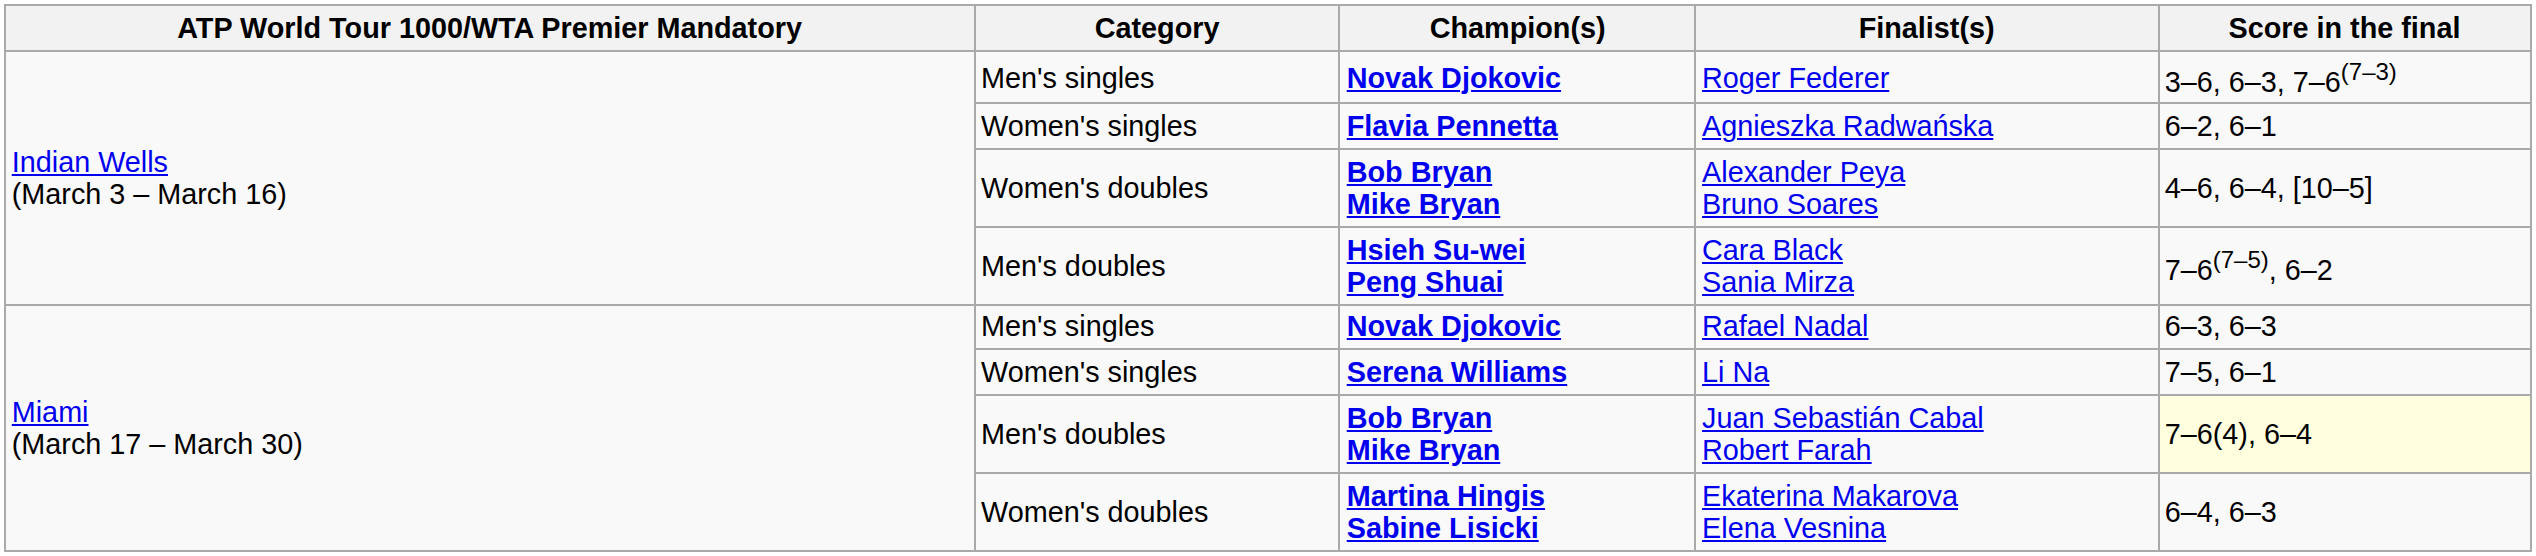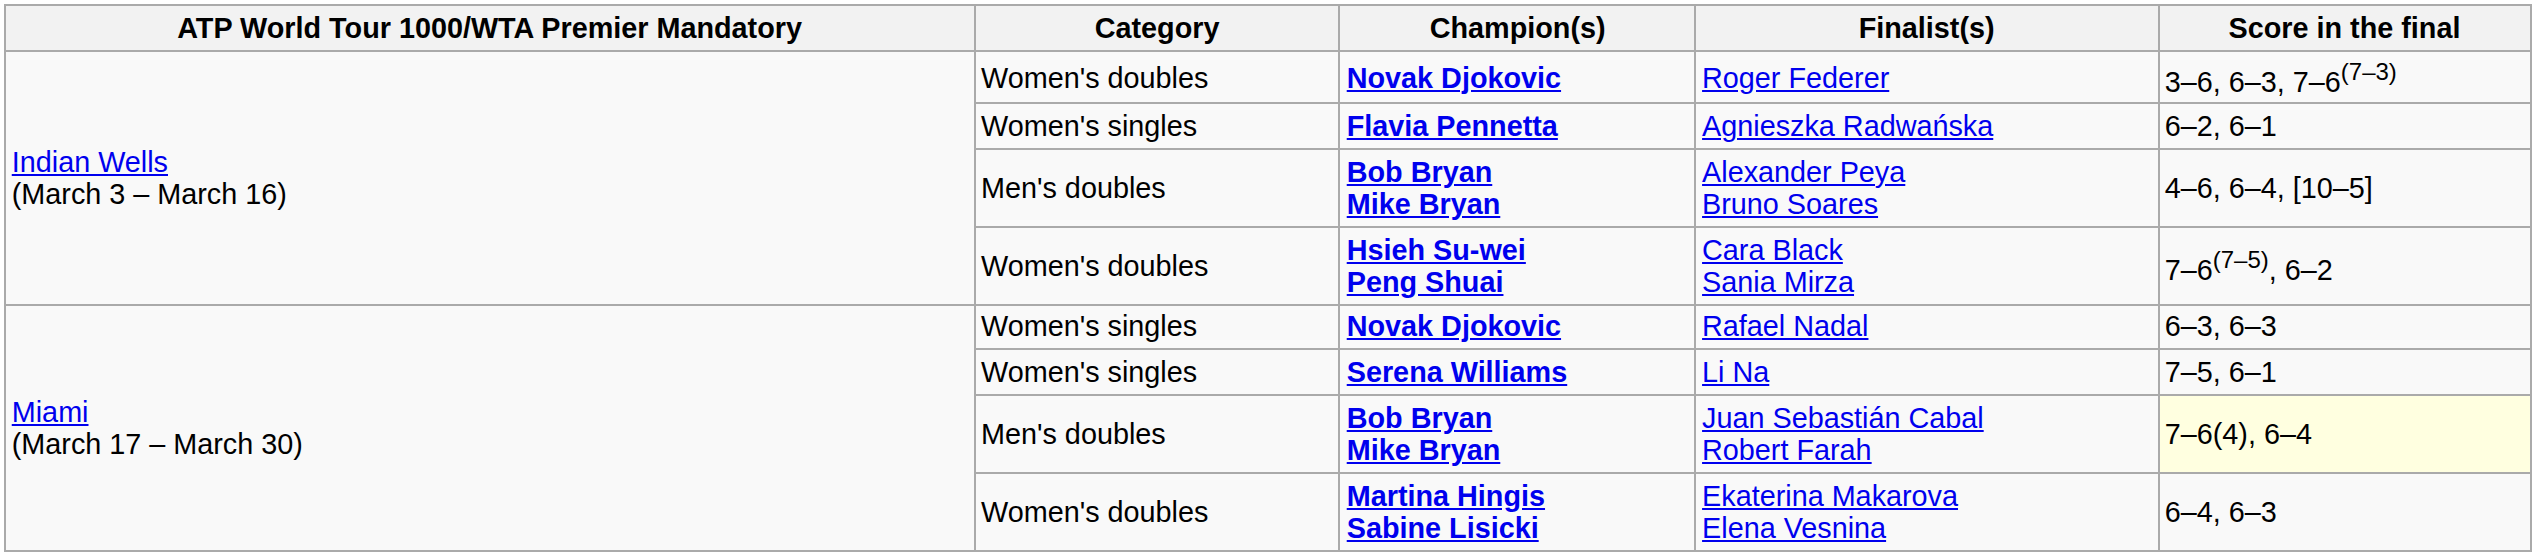Roger Federer | Category: Men's singles -> Women's doubles
Alexander Peya Bruno Soares | Category: Women's doubles -> Men's doubles
Cara Black Sania Mirza | Category: Men's doubles -> Women's doubles
Rafael Nadal | Category: Men's singles -> Women's singles
